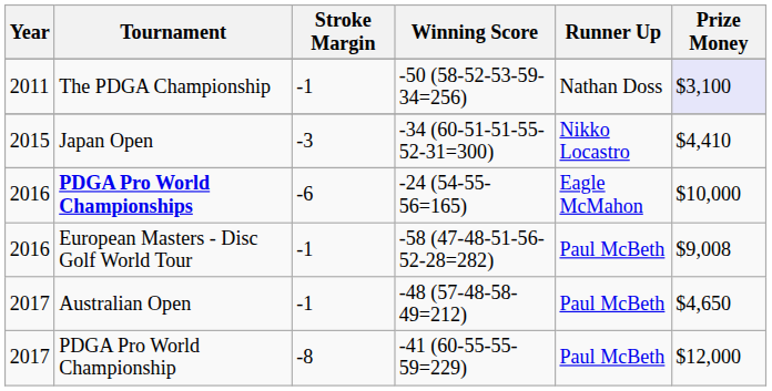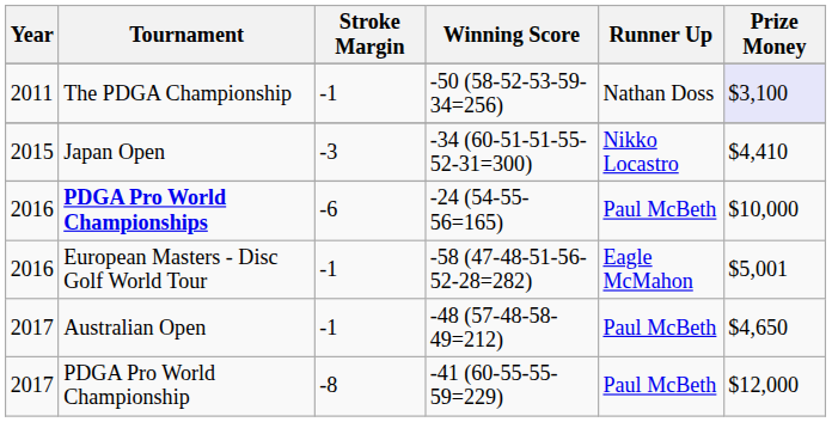PDGA Pro World Championships | Runner Up: Eagle McMahon -> Paul McBeth
European Masters - Disc Golf World Tour | Runner Up: Paul McBeth -> Eagle McMahon
European Masters - Disc Golf World Tour | Prize Money: $9,008 -> $5,001
